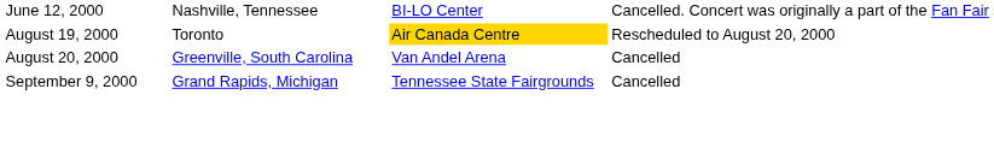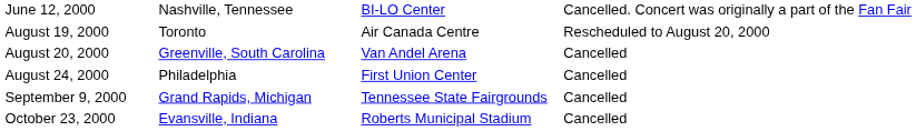August 19, 2000 | column 3: gold background -> no background
+ row: August 24, 2000 | Philadelphia | First Union Center | Cancelled
+ row: October 23, 2000 | Evansville, Indiana | Roberts Municipal Stadium | Cancelled
